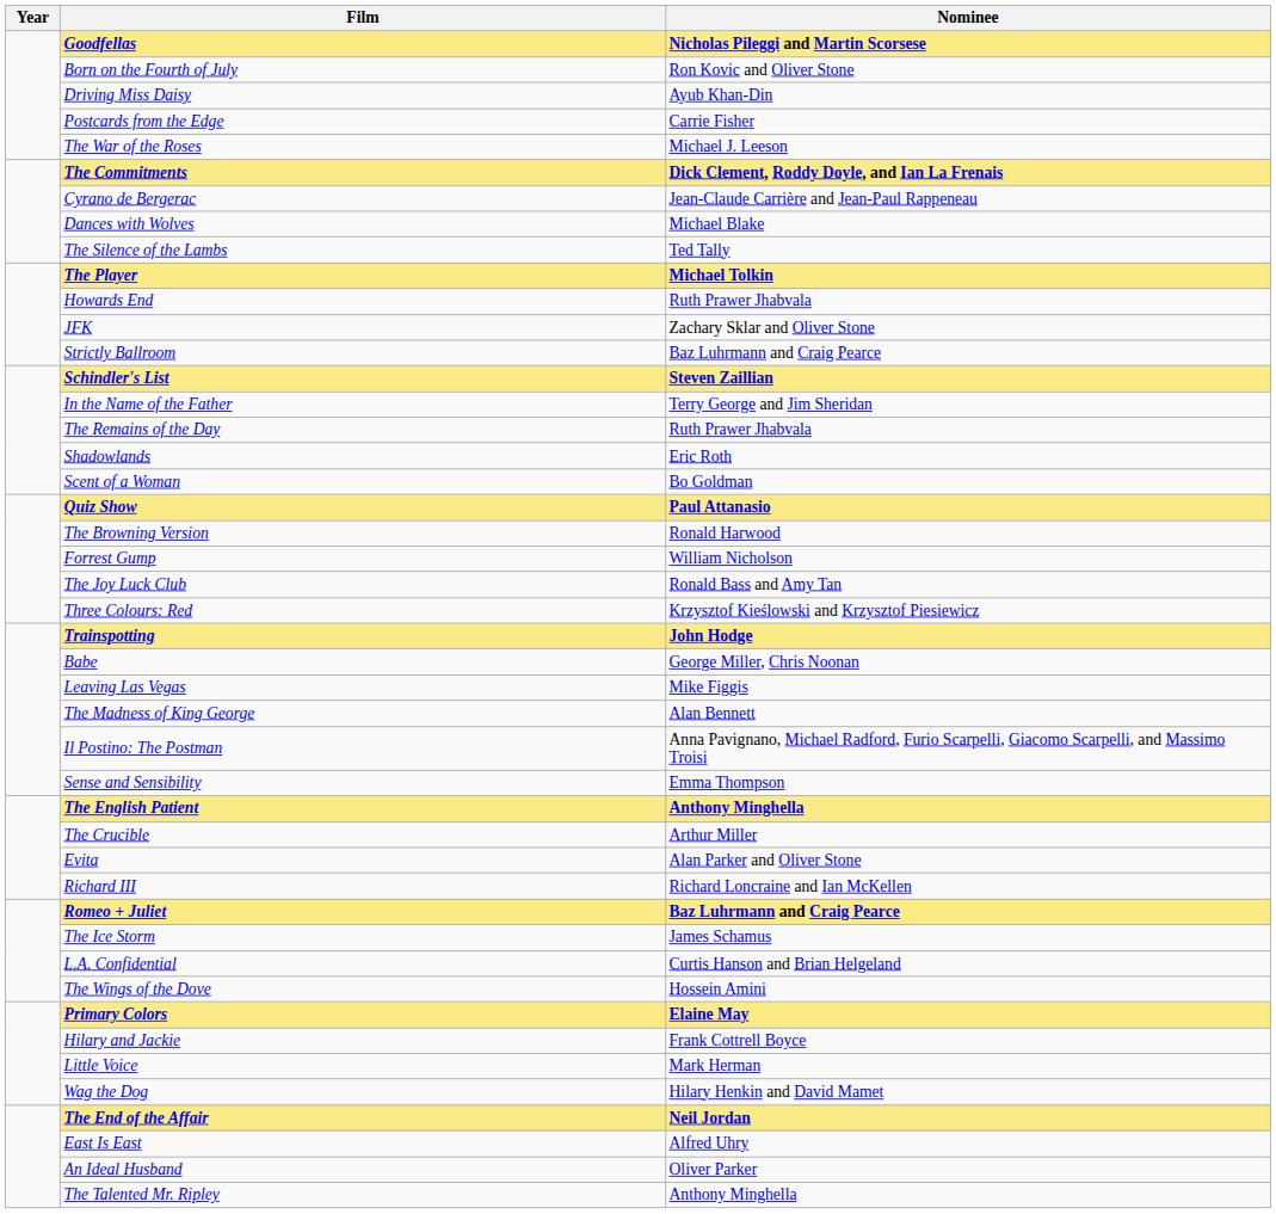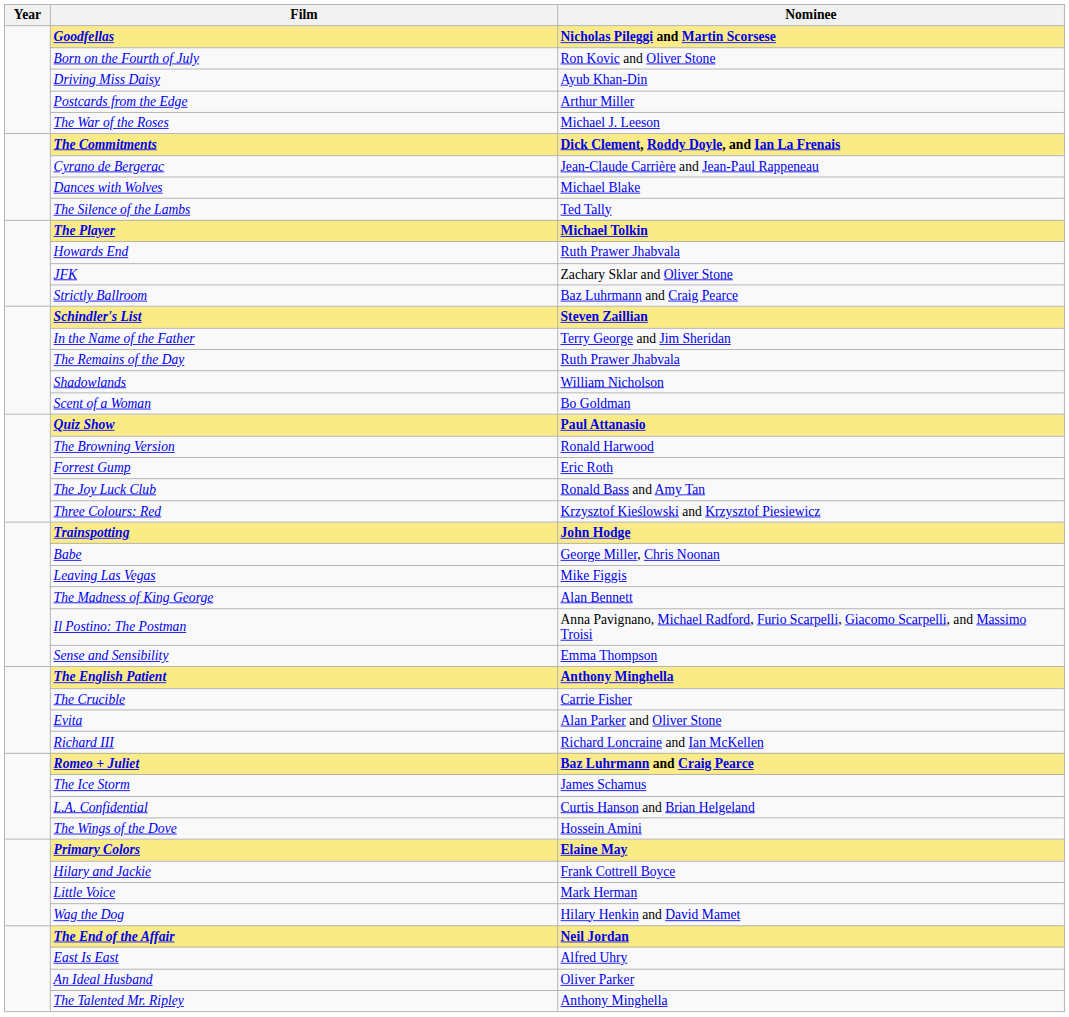Postcards from the Edge | Nominee: Carrie Fisher -> Arthur Miller
Shadowlands | Nominee: Eric Roth -> William Nicholson
Forrest Gump | Nominee: William Nicholson -> Eric Roth
The Crucible | Nominee: Arthur Miller -> Carrie Fisher
